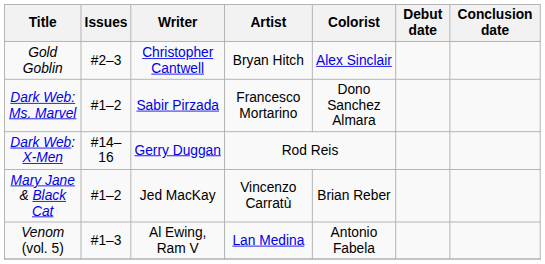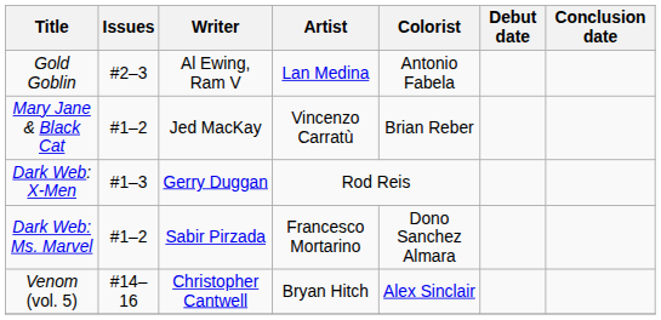Gold Goblin | Writer: Christopher Cantwell -> Al Ewing, Ram V
Gold Goblin | Artist: Bryan Hitch -> Lan Medina
Gold Goblin | Colorist: Alex Sinclair -> Antonio Fabela
rows swapped: Dark Web: Ms. Marvel <-> Mary Jane & Black Cat
Dark Web: X-Men | Issues: #14–16 -> #1–3
Venom (vol. 5) | Issues: #1–3 -> #14–16
Venom (vol. 5) | Writer: Al Ewing, Ram V -> Christopher Cantwell
Venom (vol. 5) | Artist: Lan Medina -> Bryan Hitch
Venom (vol. 5) | Colorist: Antonio Fabela -> Alex Sinclair
